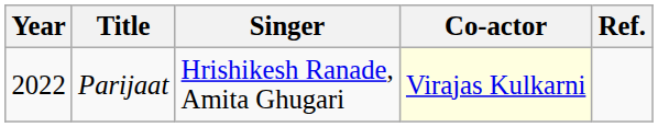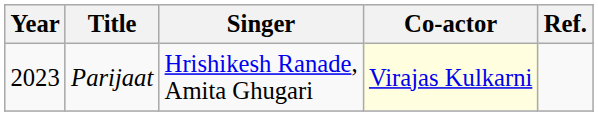Parijaat | Year: 2022 -> 2023
